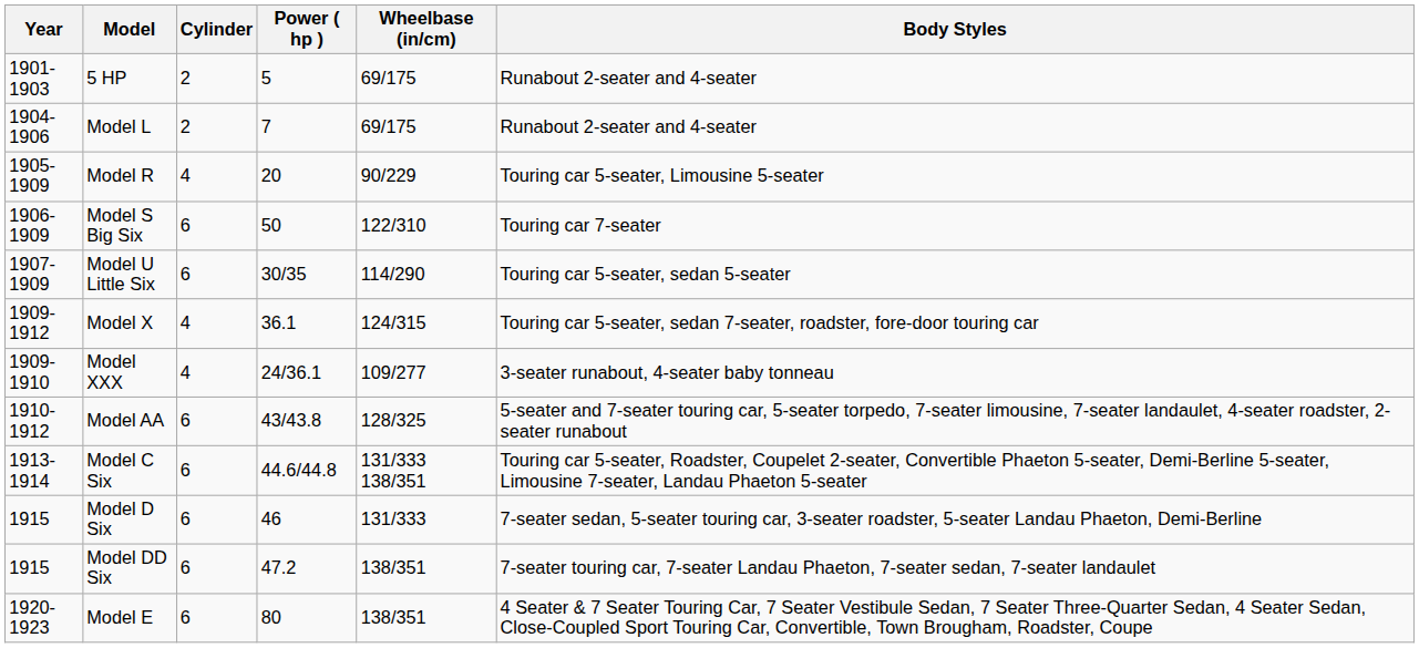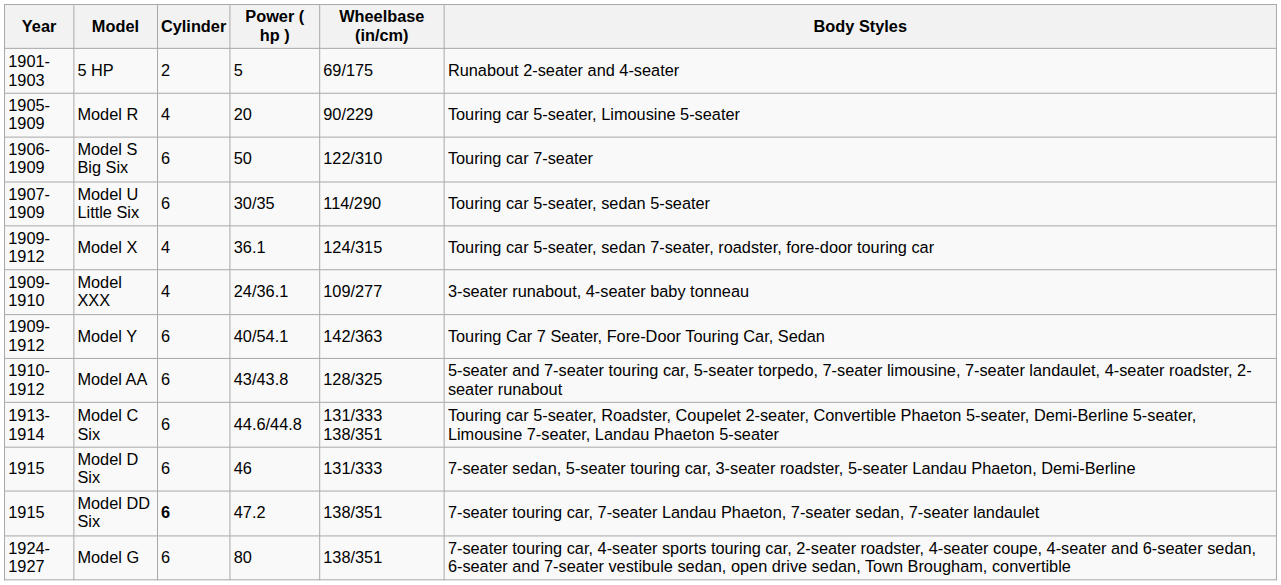- row: 1904-1906 | Model L | 2 | 7 | 69/175 | Runabout 2-seater and 4-seater
+ row: 1909-1912 | Model Y | 6 | 40/54.1 | 142/363 | Touring Car 7 Seater, Fore-Door Touring Car, Sedan
Model DD Six | Cylinder: normal -> bold
- row: 1920-1923 | Model E | 6 | 80 | 138/351 | 4 Seater & 7 Seater Touring Car, 7 Seater Vestibule Sedan, 7 Seater Three-Quarter Sedan, 4 Seater Sedan, Close-Coupled Sport Touring Car, Convertible, Town Brougham, Roadster, Coupe
+ row: 1924-1927 | Model G | 6 | 80 | 138/351 | 7-seater touring car, 4-seater sports touring car, 2-seater roadster, 4-seater coupe, 4-seater and 6-seater sedan, 6-seater and 7-seater vestibule sedan, open drive sedan, Town Brougham, convertible
